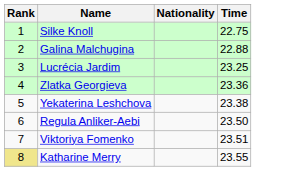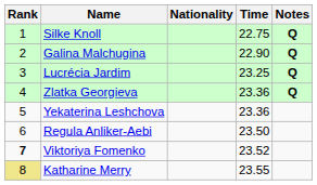+ column: Notes | Q | Q | Q | Q
Galina Malchugina | Time: 22.88 -> 22.90
Yekaterina Leshchova | Time: 23.38 -> 23.36
Viktoriya Fomenko | Rank: normal -> bold
Viktoriya Fomenko | Time: 23.51 -> 23.52
